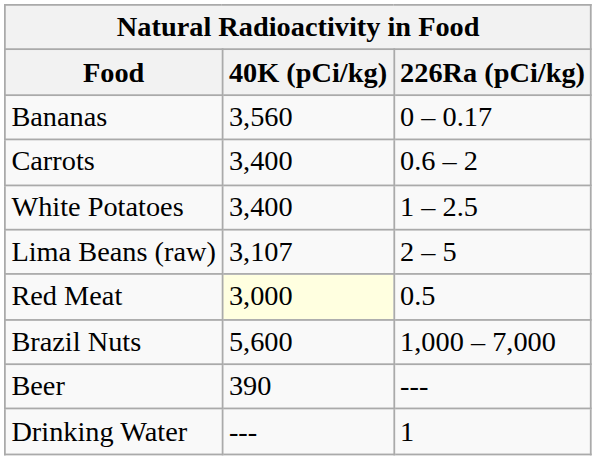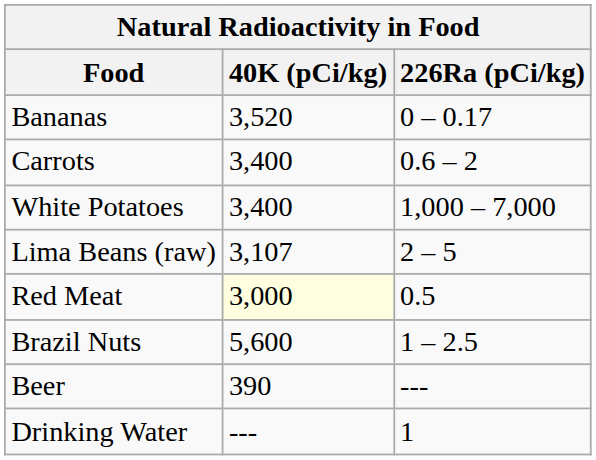Bananas | 40K (pCi/kg): 3,560 -> 3,520
White Potatoes | 226Ra (pCi/kg): 1 – 2.5 -> 1,000 – 7,000
Brazil Nuts | 226Ra (pCi/kg): 1,000 – 7,000 -> 1 – 2.5
